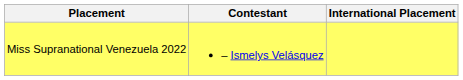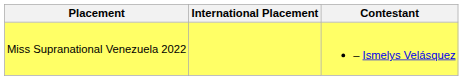columns swapped: Contestant <-> International Placement
